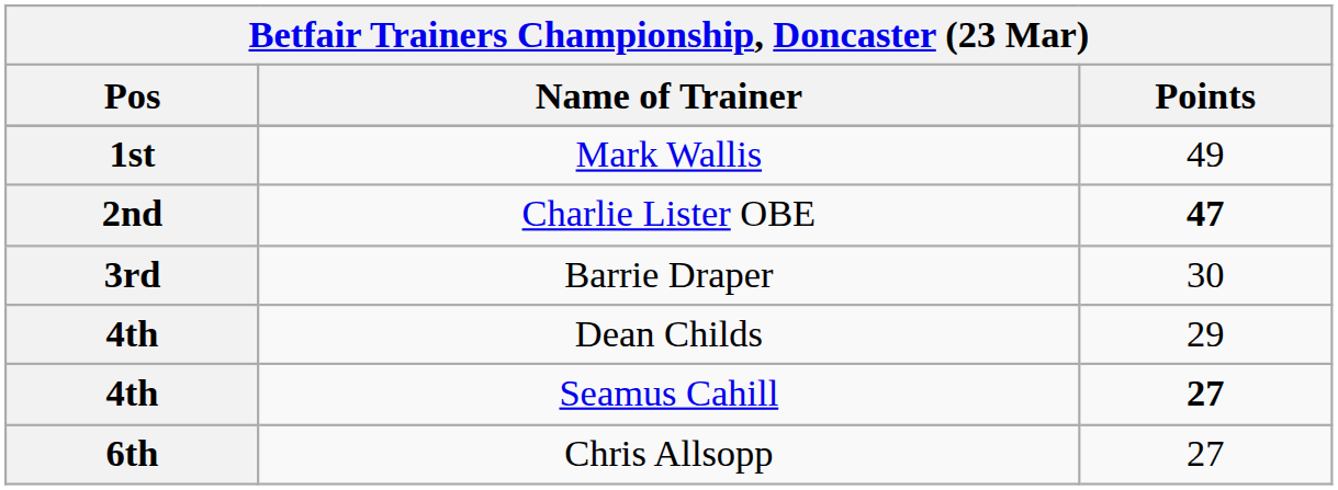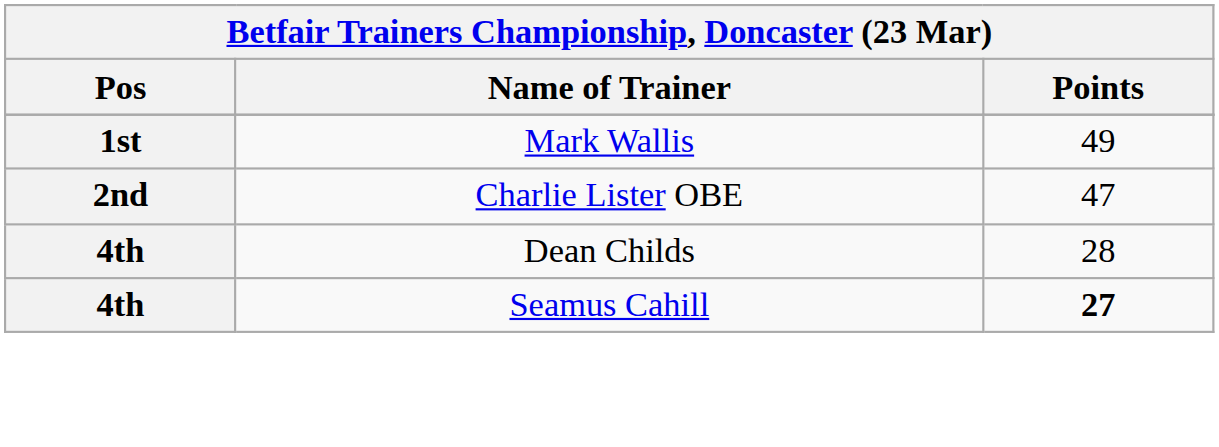Charlie Lister OBE | Points: bold -> normal
- row: 3rd | Barrie Draper | 30
Dean Childs | Points: 29 -> 28
- row: 6th | Chris Allsopp | 27
